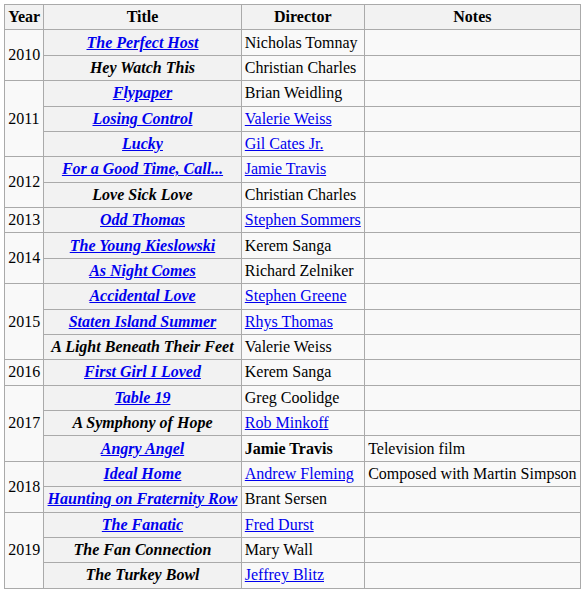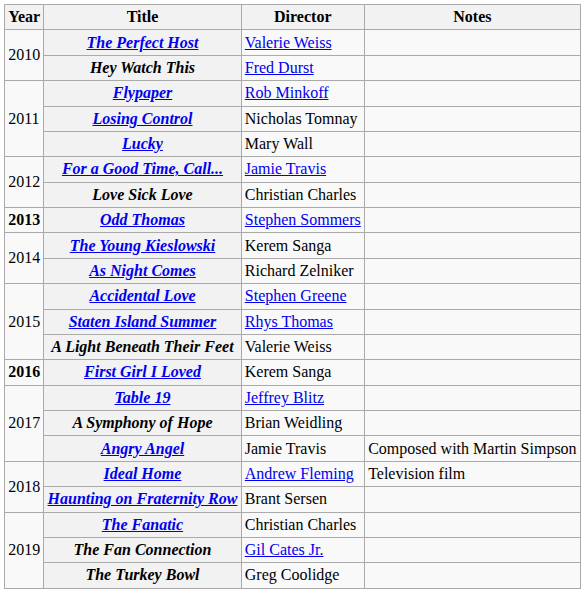The Perfect Host | Director: Nicholas Tomnay -> Valerie Weiss
Hey Watch This | Director: Christian Charles -> Fred Durst
Flypaper | Director: Brian Weidling -> Rob Minkoff
Losing Control | Director: Valerie Weiss -> Nicholas Tomnay
Lucky | Director: Gil Cates Jr. -> Mary Wall
Odd Thomas | Year: normal -> bold
First Girl I Loved | Year: normal -> bold
Table 19 | Director: Greg Coolidge -> Jeffrey Blitz
A Symphony of Hope | Director: Rob Minkoff -> Brian Weidling
Angry Angel | Director: bold -> normal
Angry Angel | Notes: Television film -> Composed with Martin Simpson
Ideal Home | Notes: Composed with Martin Simpson -> Television film
The Fanatic | Director: Fred Durst -> Christian Charles
The Fan Connection | Director: Mary Wall -> Gil Cates Jr.
The Turkey Bowl | Director: Jeffrey Blitz -> Greg Coolidge
